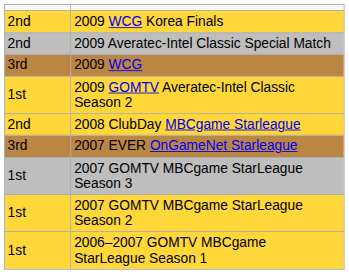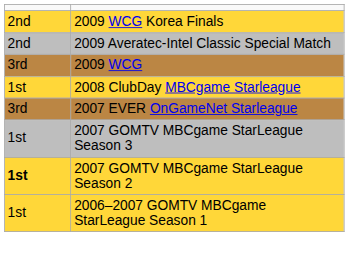- row: 1st | 2009 GOMTV Averatec-Intel Classic Season 2
2008 ClubDay MBCgame Starleague | column 1: 2nd -> 1st
2007 GOMTV MBCgame StarLeague Season 2 | column 1: normal -> bold
